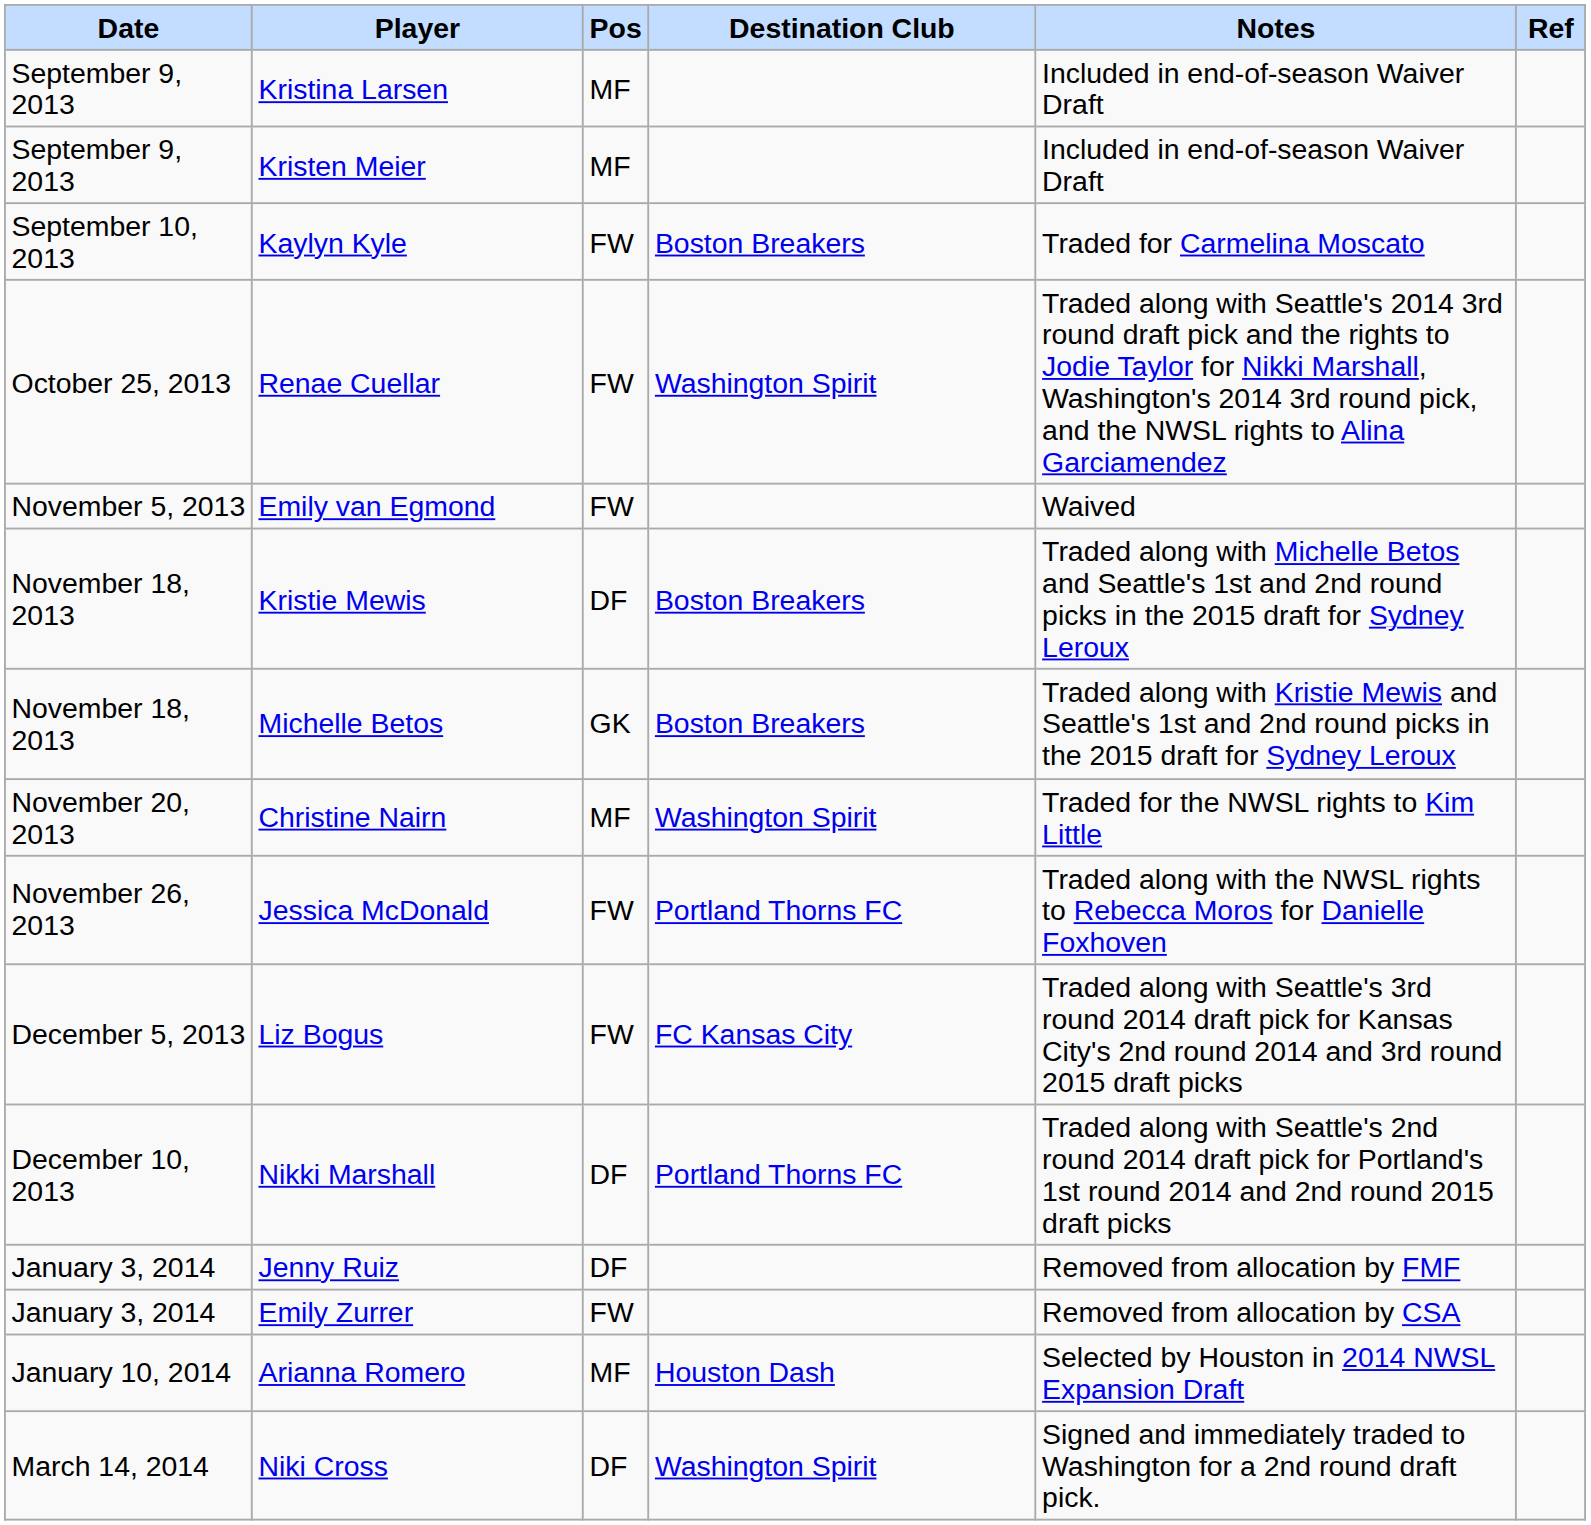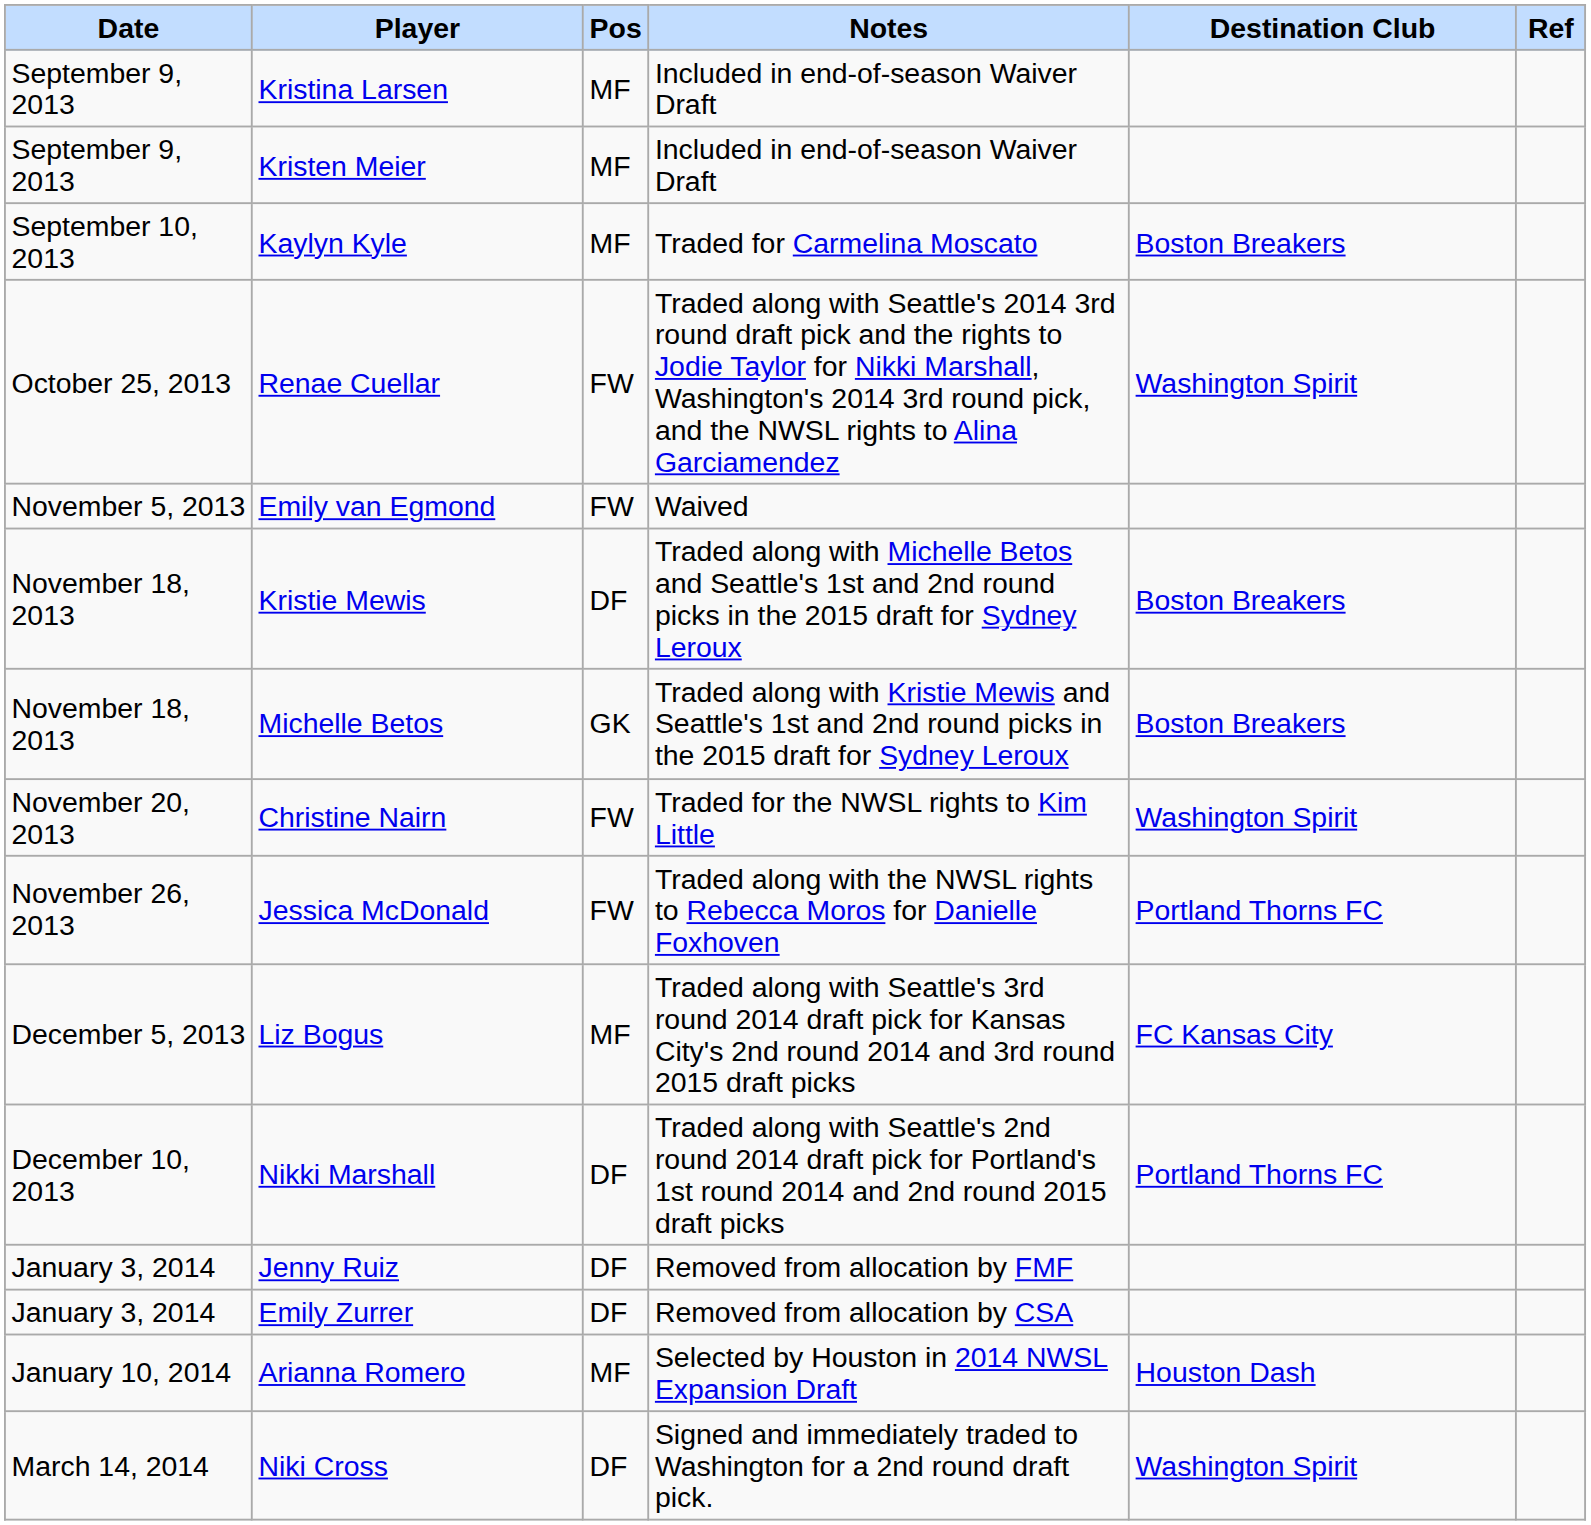columns swapped: Destination Club <-> Notes
Kaylyn Kyle | Pos: FW -> MF
Christine Nairn | Pos: MF -> FW
Liz Bogus | Pos: FW -> MF
Emily Zurrer | Pos: FW -> DF
